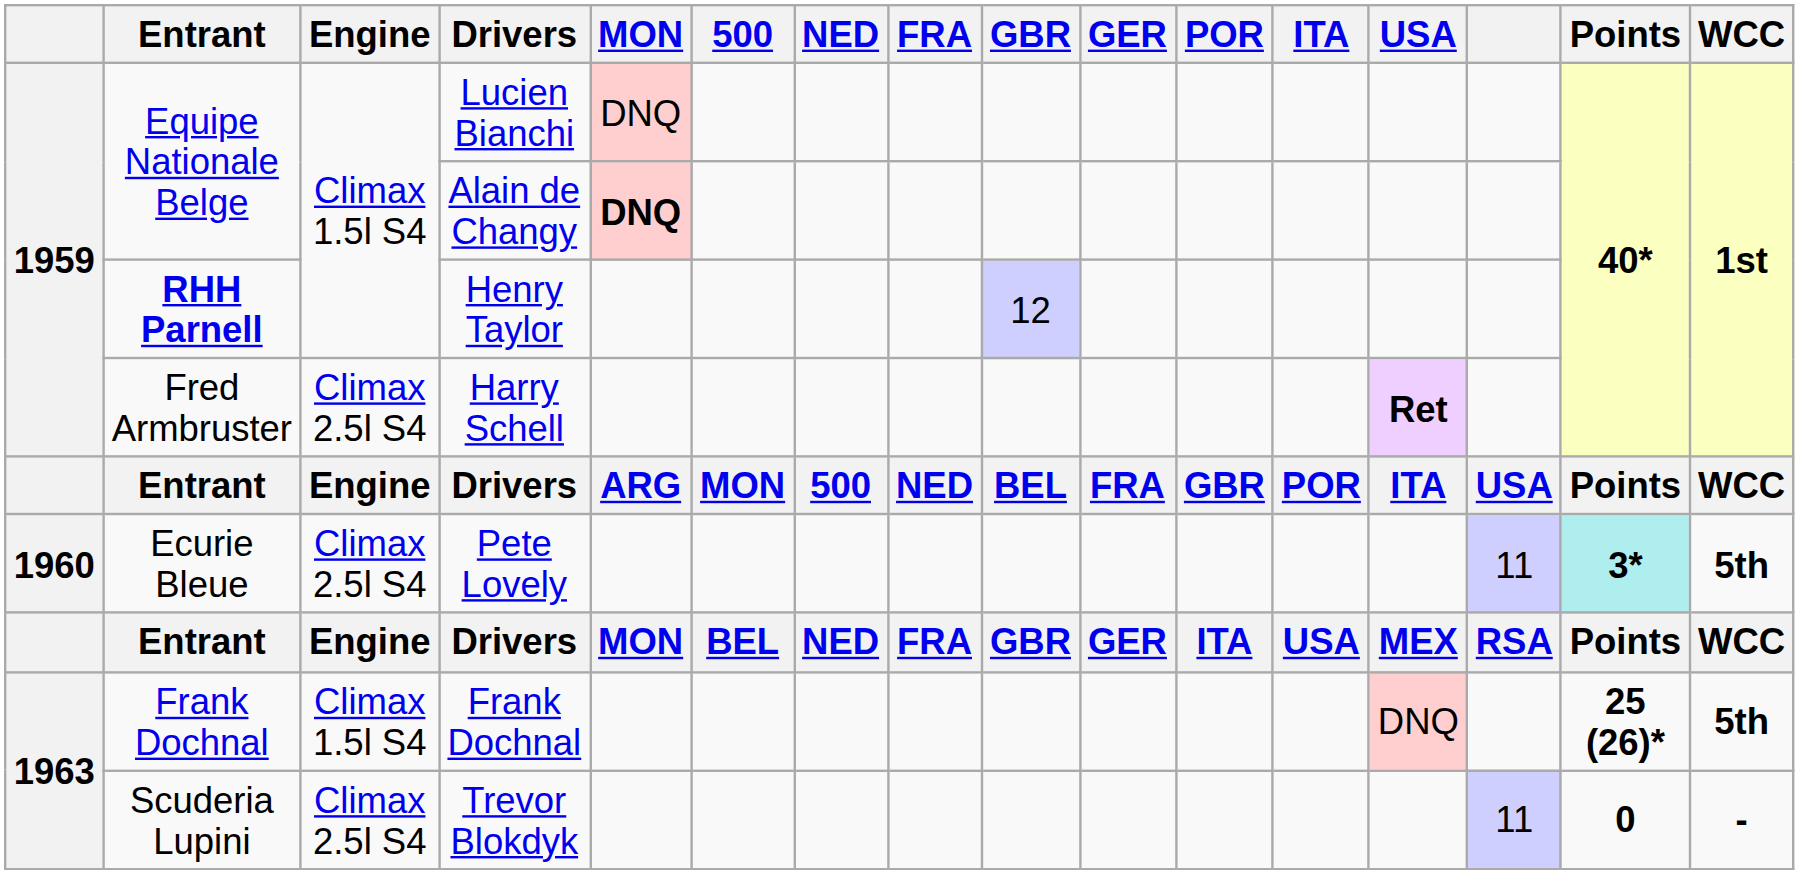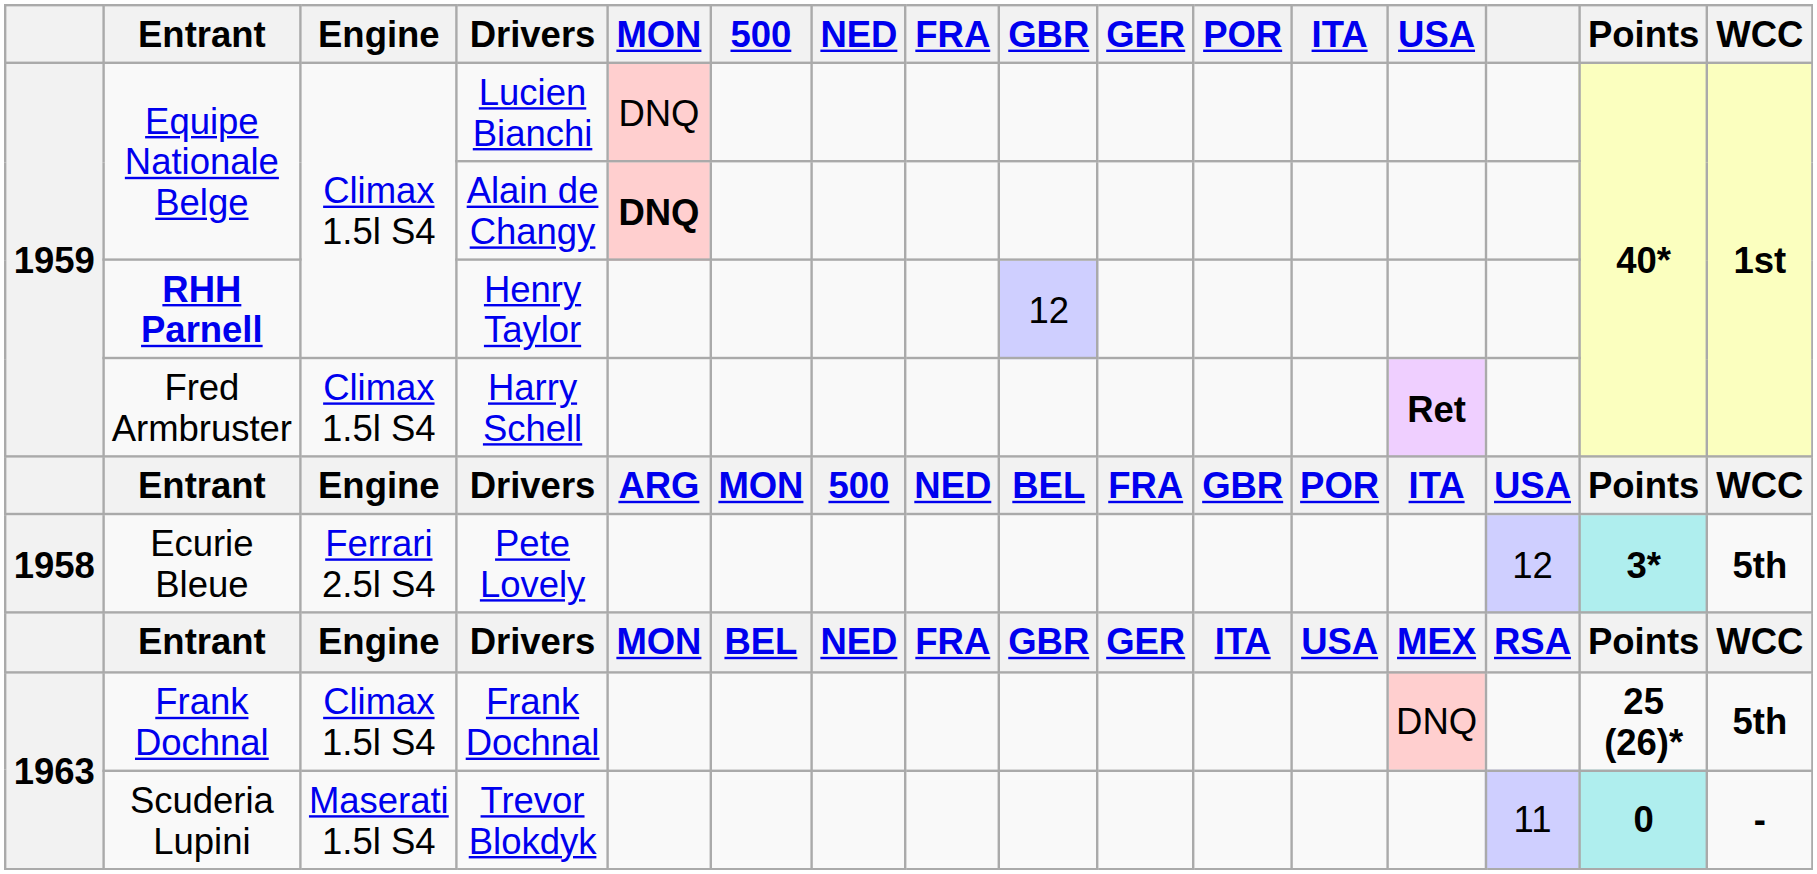Harry Schell | Engine: Climax 2.5l S4 -> Climax 1.5l S4
Pete Lovely | column 1: 1960 -> 1958
Pete Lovely | Engine: Climax 2.5l S4 -> Ferrari 2.5l S4
Pete Lovely | column 14: 11 -> 12
Trevor Blokdyk | Engine: Climax 2.5l S4 -> Maserati 1.5l S4
Trevor Blokdyk | Points: no background -> paleturquoise background
